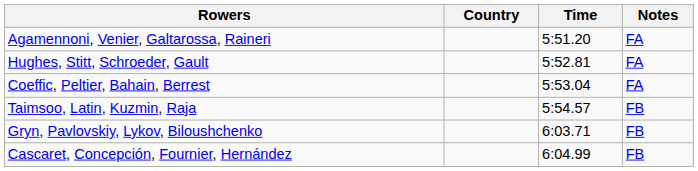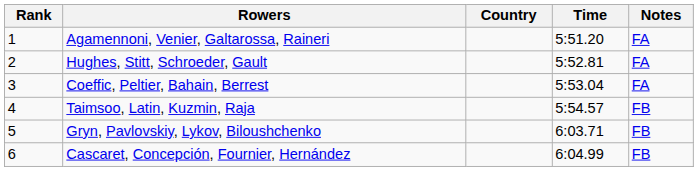+ column: Rank | 1 | 2 | 3 | 4 | 5 | 6
